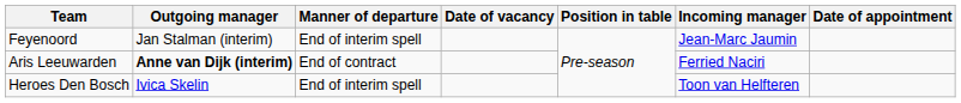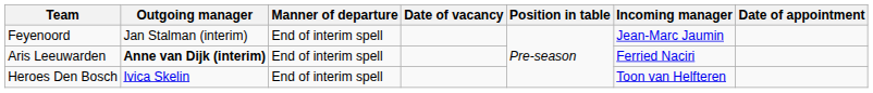Aris Leeuwarden | Manner of departure: End of contract -> End of interim spell
